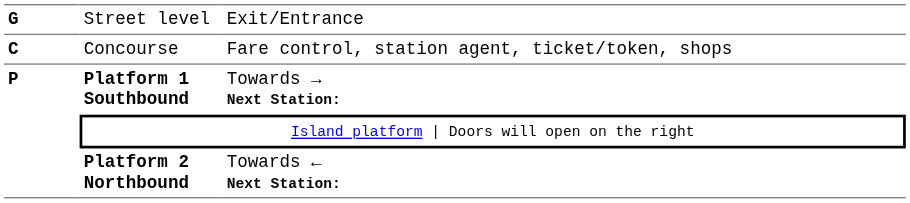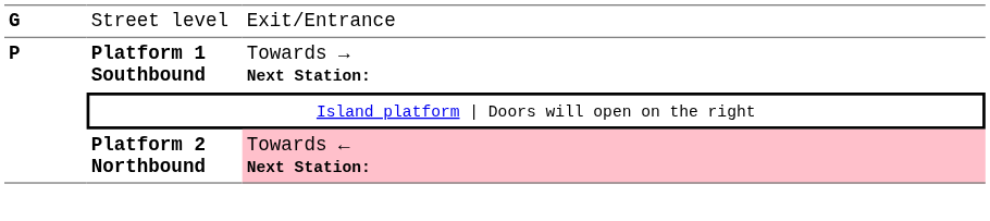- row: C | Concourse | Fare control, station agent, ticket/token, shops
Platform 2 Northbound | column 3: no background -> pink background
